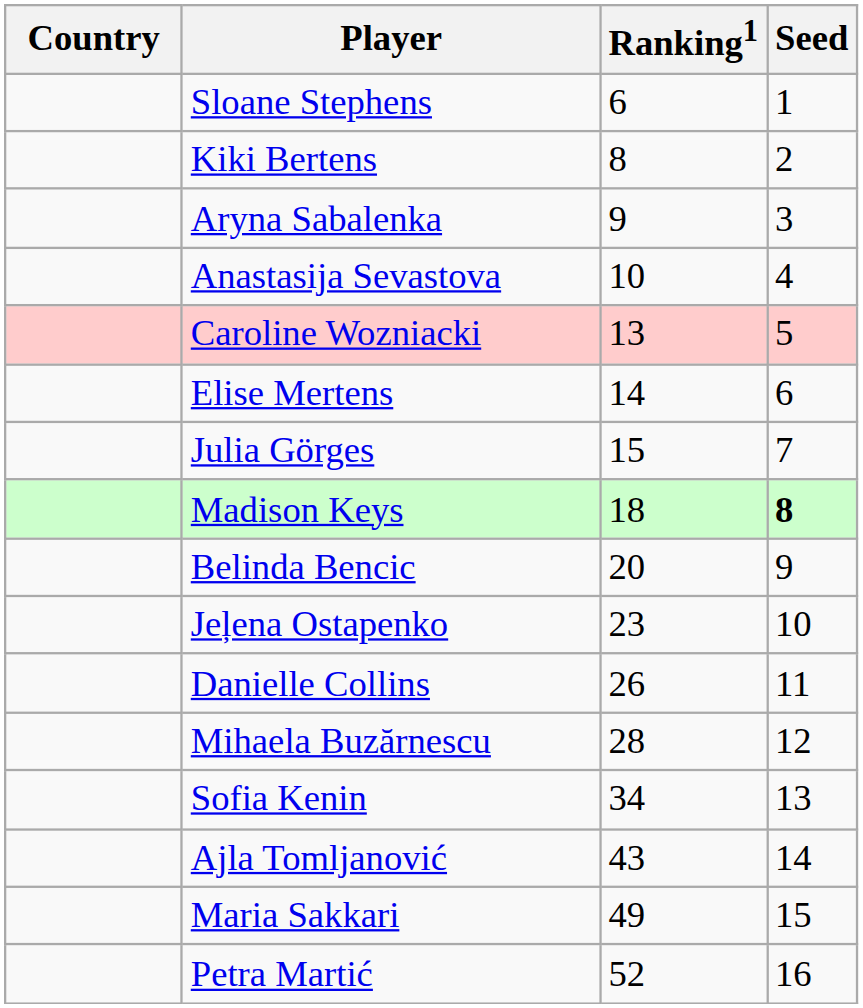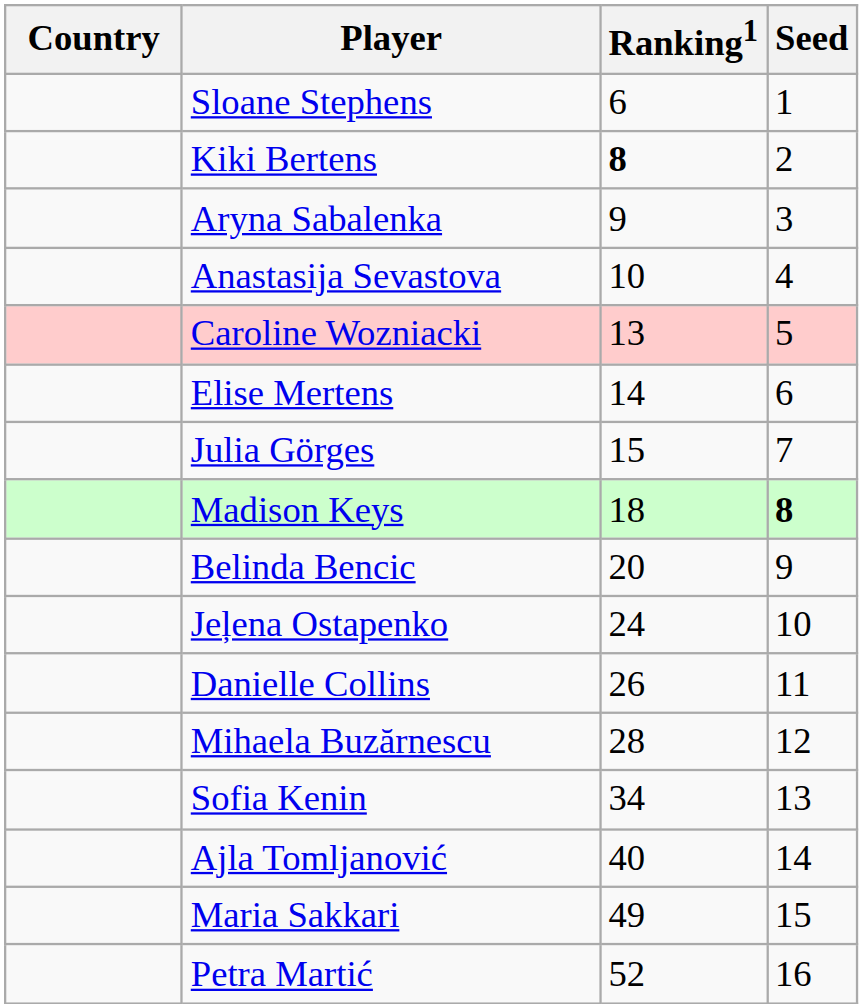Kiki Bertens | Ranking1: normal -> bold
Jeļena Ostapenko | Ranking1: 23 -> 24
Ajla Tomljanović | Ranking1: 43 -> 40
